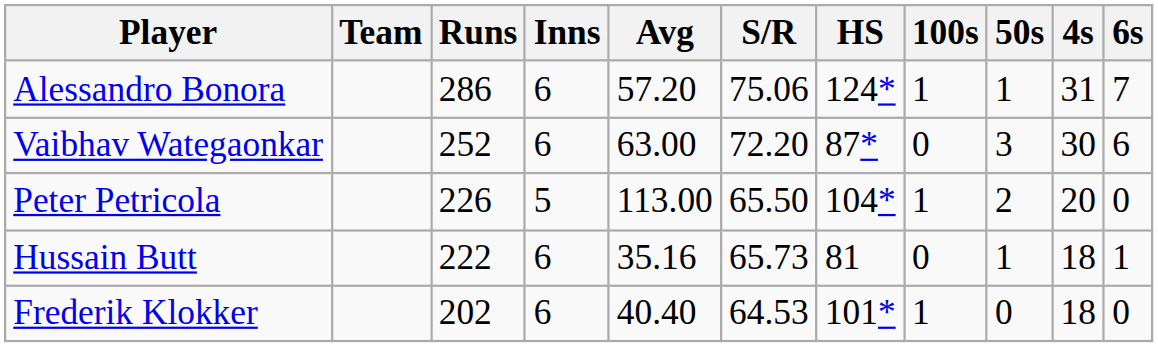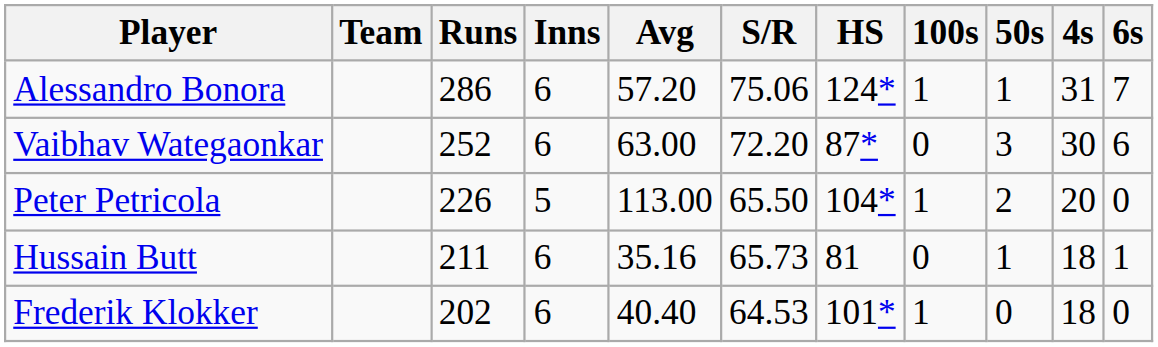Hussain Butt | Runs: 222 -> 211
